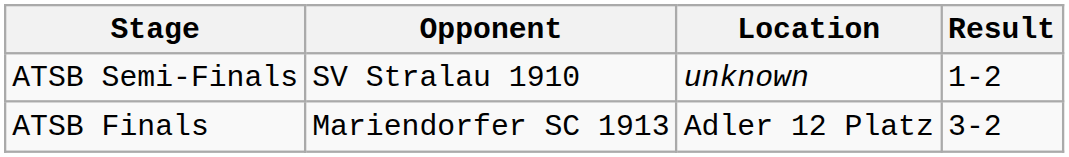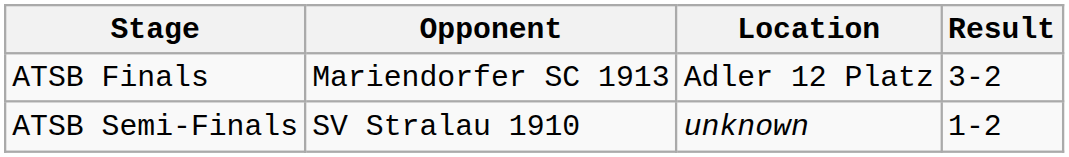rows swapped: ATSB Semi-Finals <-> ATSB Finals
